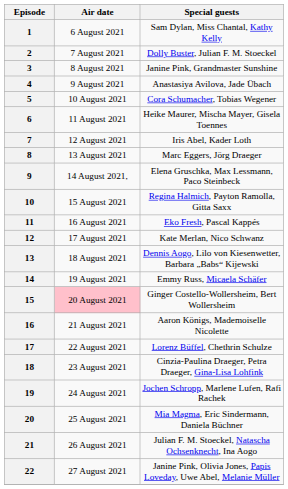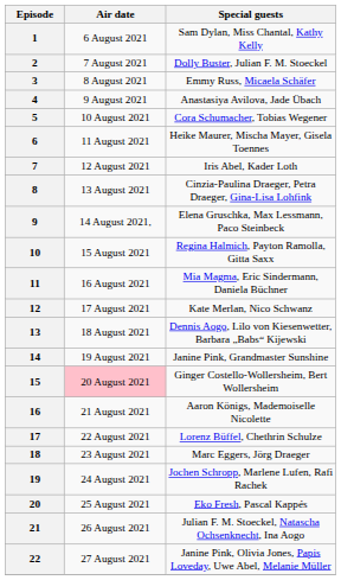3 | Special guests: Janine Pink, Grandmaster Sunshine -> Emmy Russ, Micaela Schäfer
8 | Special guests: Marc Eggers, Jörg Draeger -> Cinzia-Paulina Draeger, Petra Draeger, Gina-Lisa Lohfink
11 | Special guests: Eko Fresh, Pascal Kappés -> Mia Magma, Eric Sindermann, Daniela Büchner
14 | Special guests: Emmy Russ, Micaela Schäfer -> Janine Pink, Grandmaster Sunshine
18 | Special guests: Cinzia-Paulina Draeger, Petra Draeger, Gina-Lisa Lohfink -> Marc Eggers, Jörg Draeger
20 | Special guests: Mia Magma, Eric Sindermann, Daniela Büchner -> Eko Fresh, Pascal Kappés
